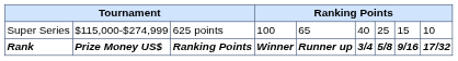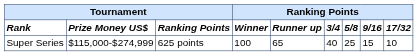rows swapped: Rank <-> Super Series
